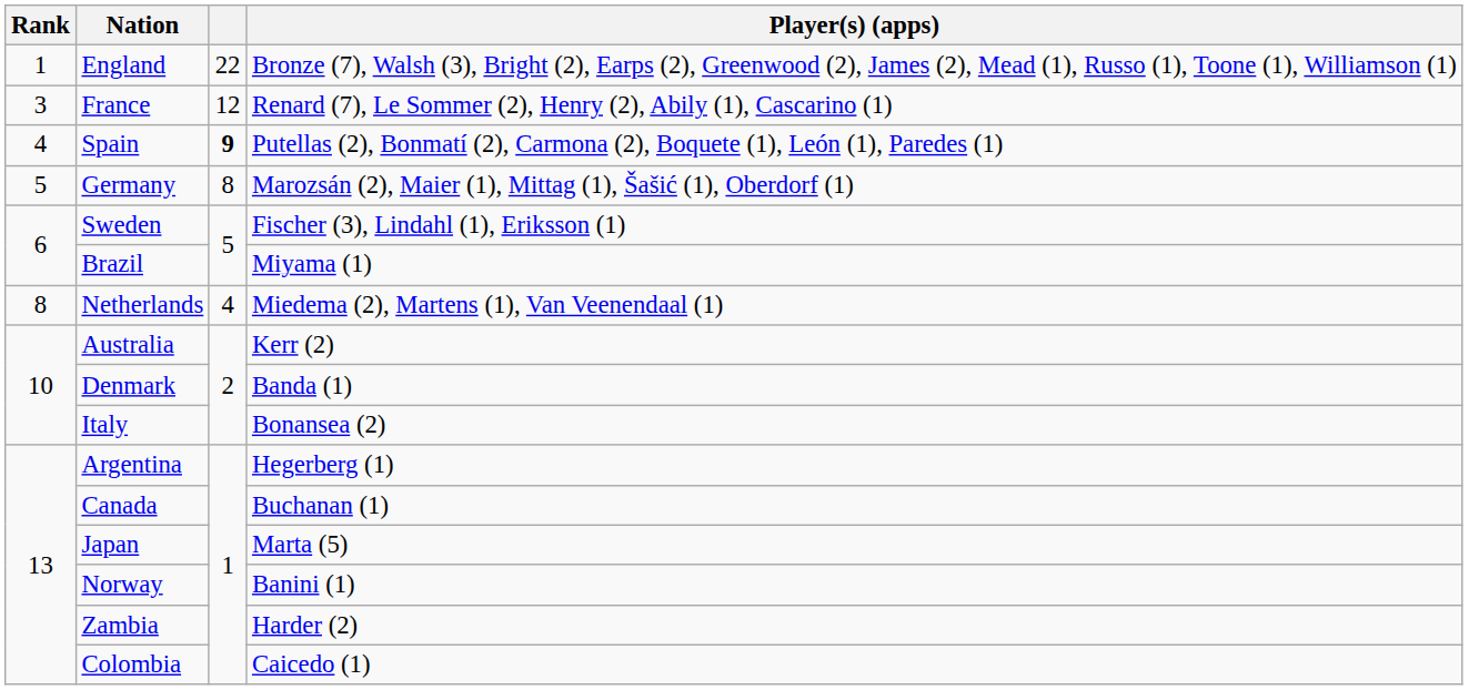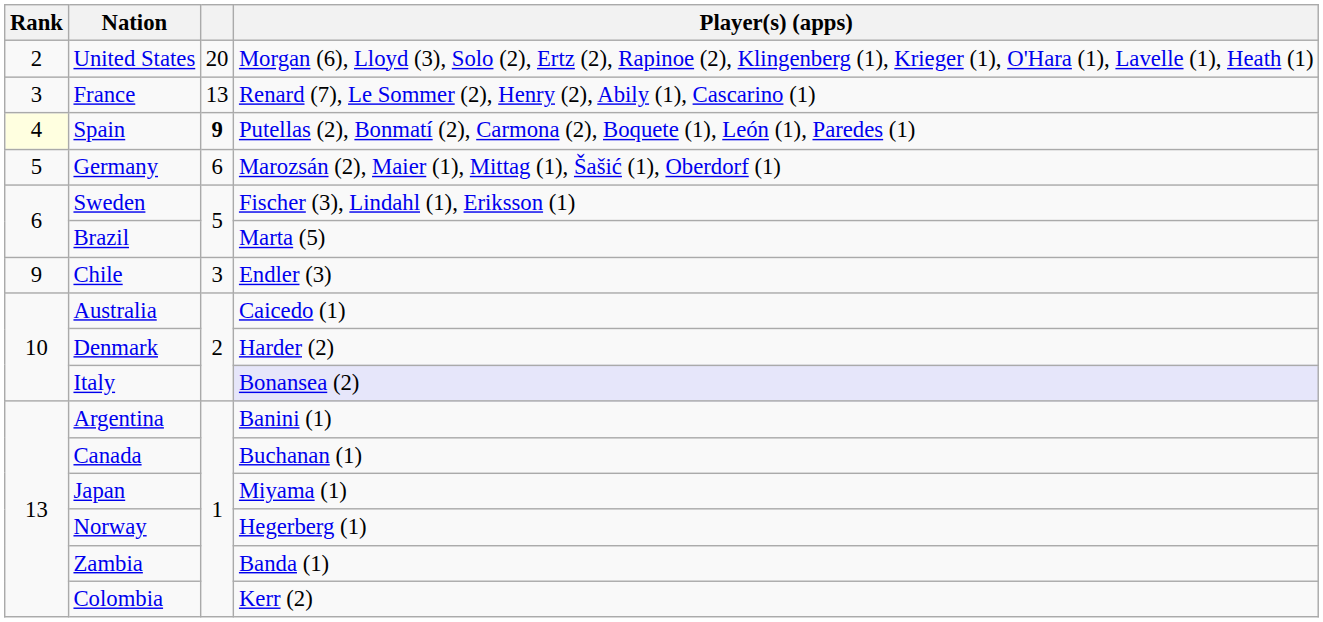- row: 1 | England | 22 | Bronze (7), Walsh (3), Bright (2), Earps (2), Greenwood (2), James (2), Mead (1), Russo (1), Toone (1), Williamson (1)
+ row: 2 | United States | 20 | Morgan (6), Lloyd (3), Solo (2), Ertz (2), Rapinoe (2), Klingenberg (1), Krieger (1), O'Hara (1), Lavelle (1), Heath (1)
France | column 3: 12 -> 13
Spain | Rank: no background -> lightyellow background
Germany | column 3: 8 -> 6
Brazil | Player(s) (apps): Miyama (1) -> Marta (5)
- row: 8 | Netherlands | 4 | Miedema (2), Martens (1), Van Veenendaal (1)
+ row: 9 | Chile | 3 | Endler (3)
Australia | Player(s) (apps): Kerr (2) -> Caicedo (1)
Denmark | Player(s) (apps): Banda (1) -> Harder (2)
Italy | Player(s) (apps): no background -> lavender background
Argentina | Player(s) (apps): Hegerberg (1) -> Banini (1)
Japan | Player(s) (apps): Marta (5) -> Miyama (1)
Norway | Player(s) (apps): Banini (1) -> Hegerberg (1)
Zambia | Player(s) (apps): Harder (2) -> Banda (1)
Colombia | Player(s) (apps): Caicedo (1) -> Kerr (2)
